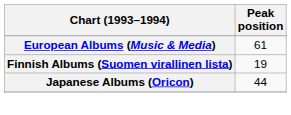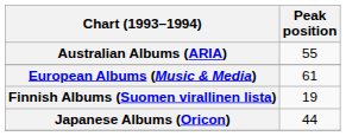+ row: Australian Albums (ARIA) | 55
